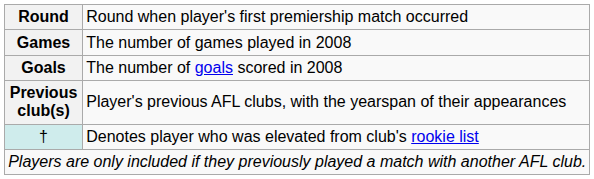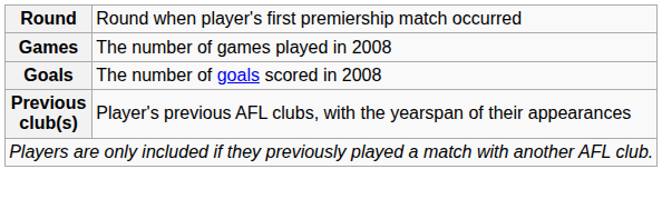- row: † | Denotes player who was elevated from club's rookie list
